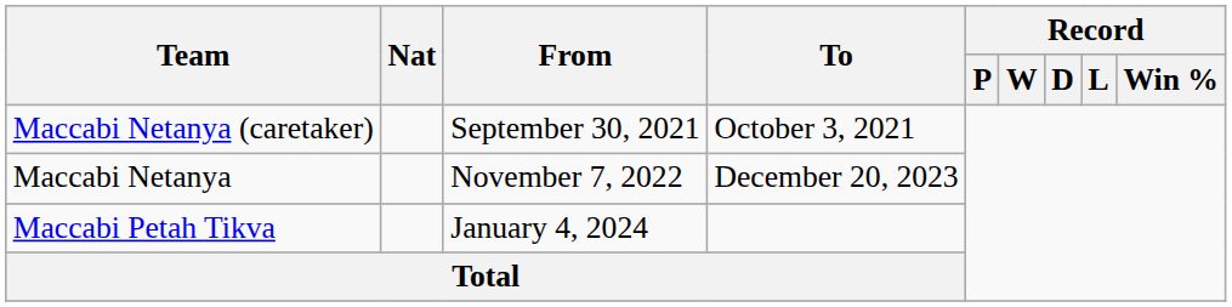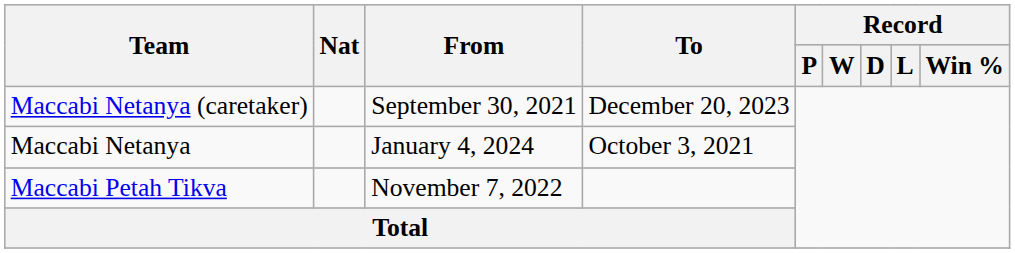Maccabi Netanya (caretaker) | To: October 3, 2021 -> December 20, 2023
Maccabi Netanya | From: November 7, 2022 -> January 4, 2024
Maccabi Netanya | To: December 20, 2023 -> October 3, 2021
Maccabi Petah Tikva | From: January 4, 2024 -> November 7, 2022
